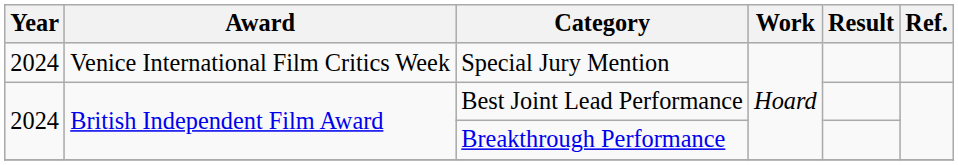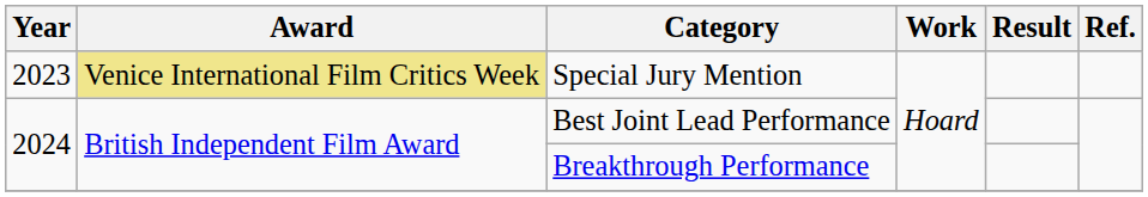Special Jury Mention | Year: 2024 -> 2023
Special Jury Mention | Award: no background -> khaki background
